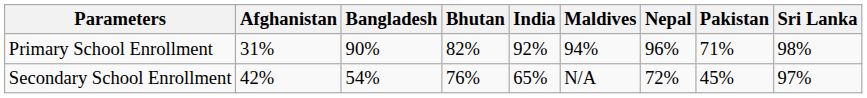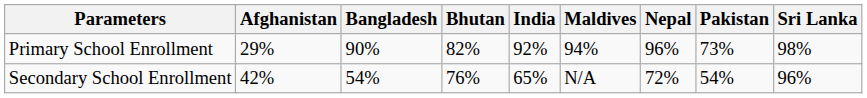Primary School Enrollment | Afghanistan: 31% -> 29%
Primary School Enrollment | Pakistan: 71% -> 73%
Secondary School Enrollment | Pakistan: 45% -> 54%
Secondary School Enrollment | Sri Lanka: 97% -> 96%
